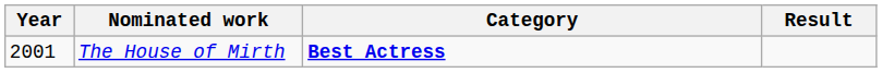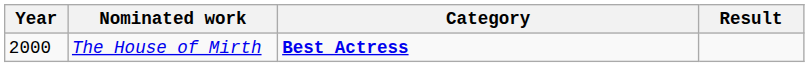The House of Mirth | Year: 2001 -> 2000
